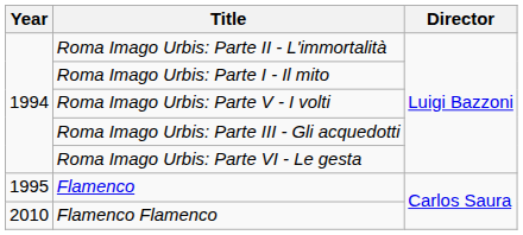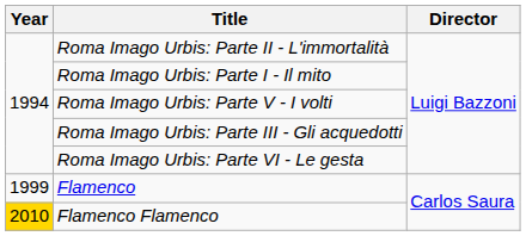Flamenco | Year: 1995 -> 1999
Flamenco Flamenco | Year: no background -> gold background
